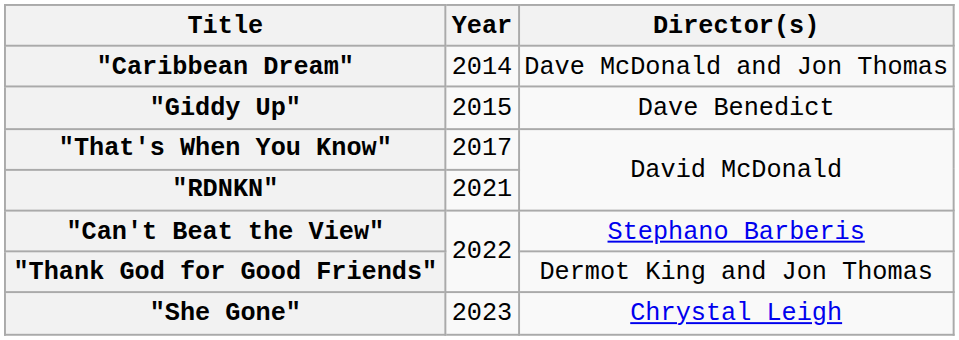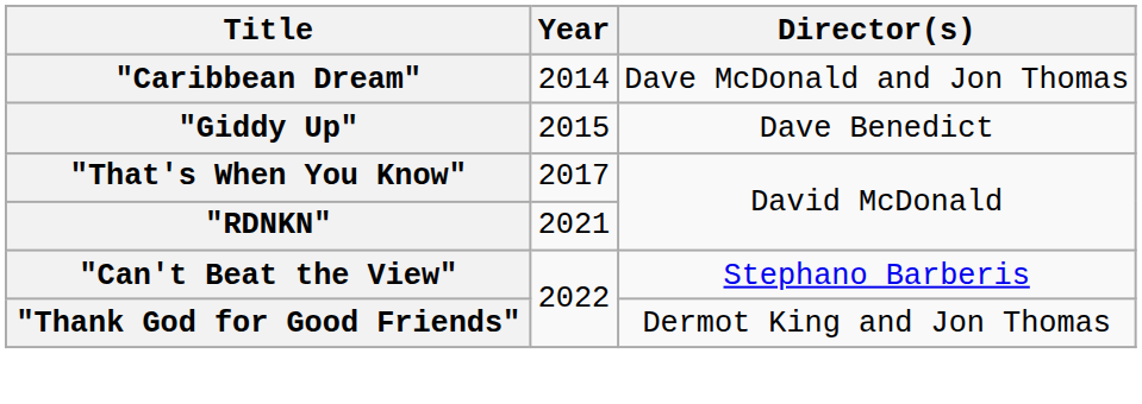- row: "She Gone" | 2023 | Chrystal Leigh
